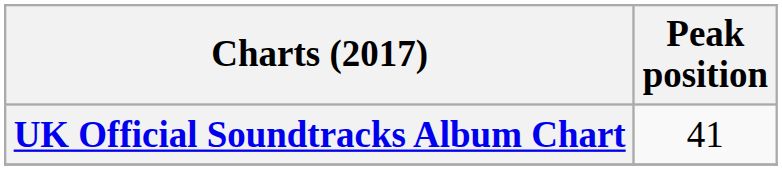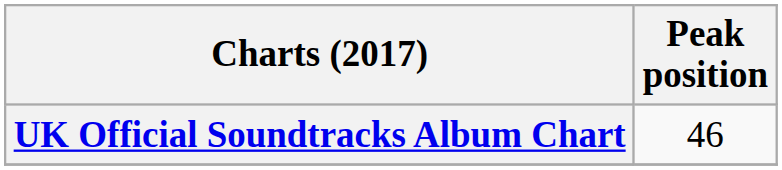UK Official Soundtracks Album Chart | Peak position: 41 -> 46
